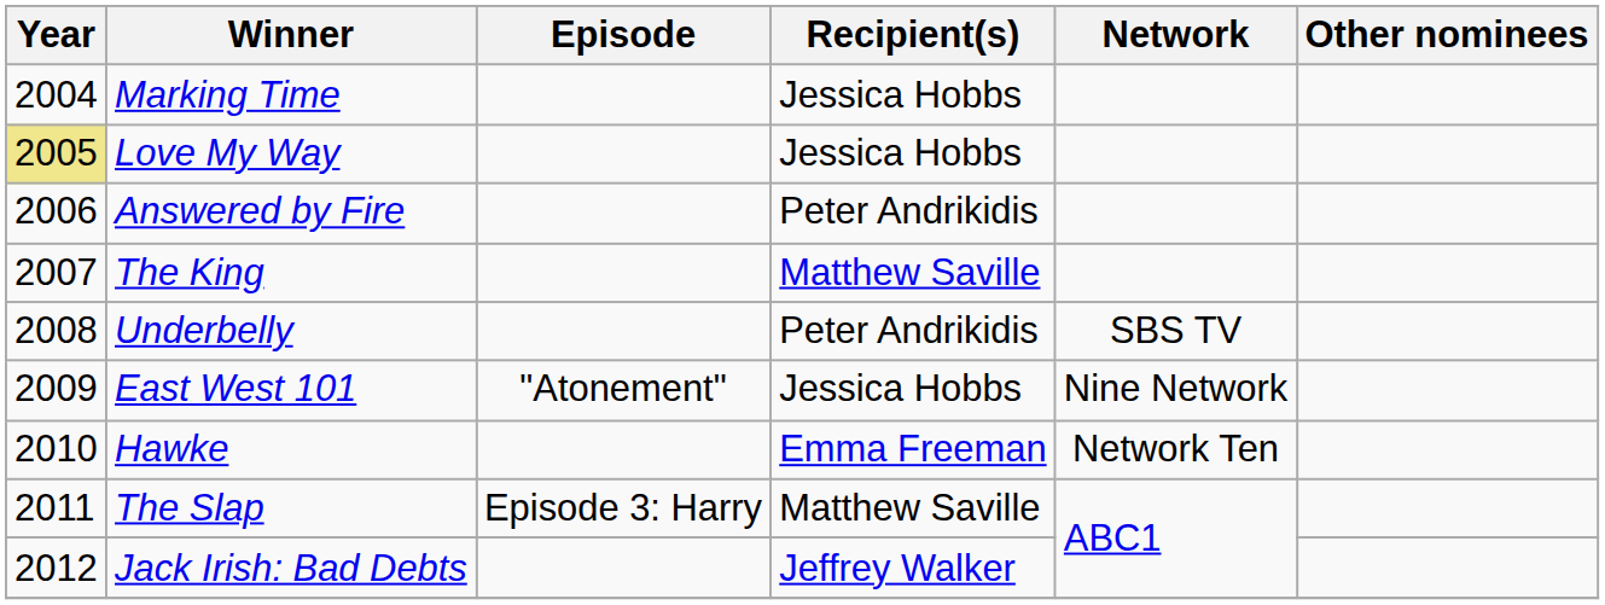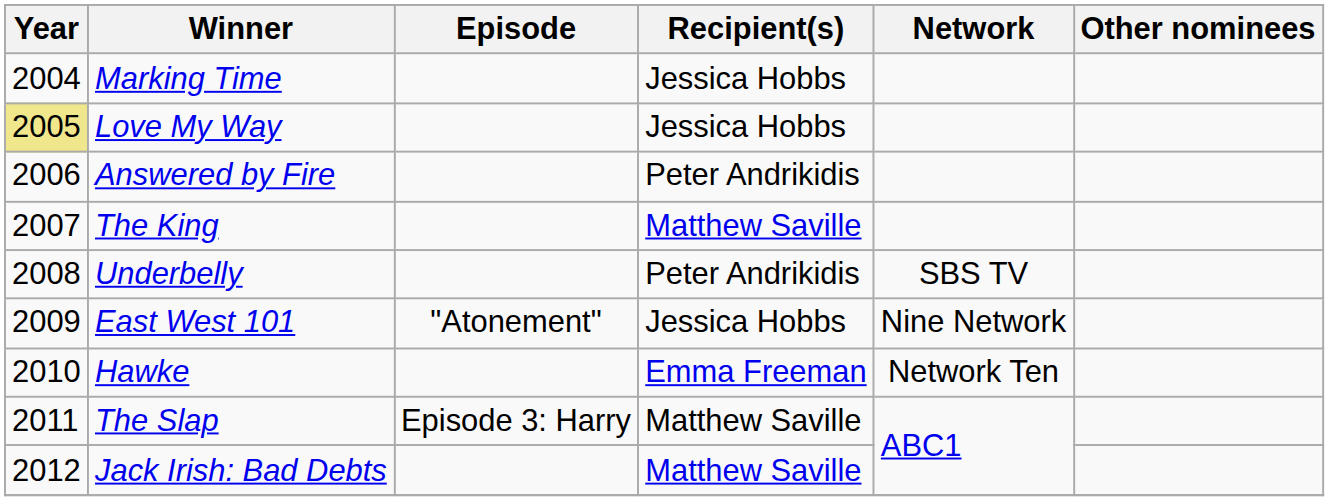Jack Irish: Bad Debts | Recipient(s): Jeffrey Walker -> Matthew Saville
